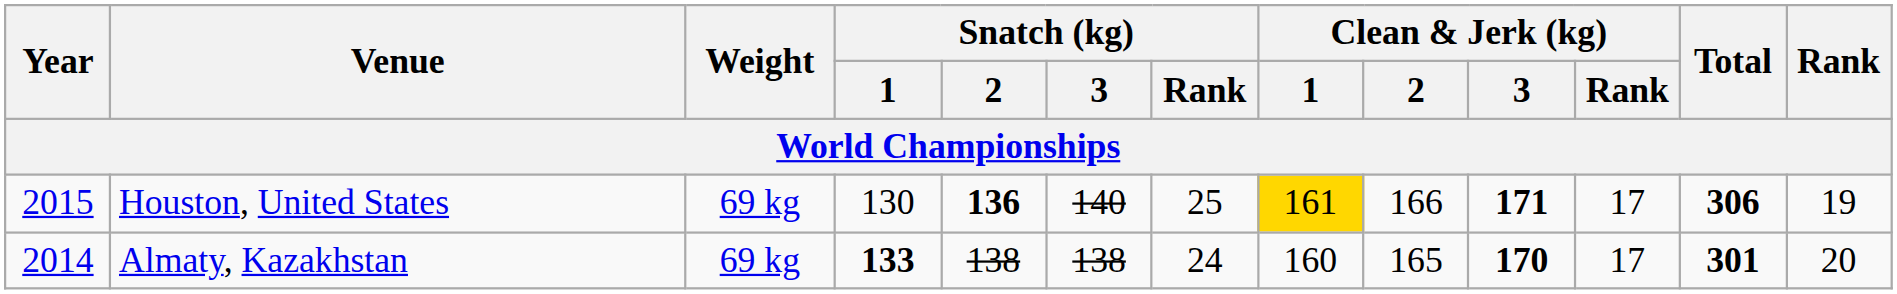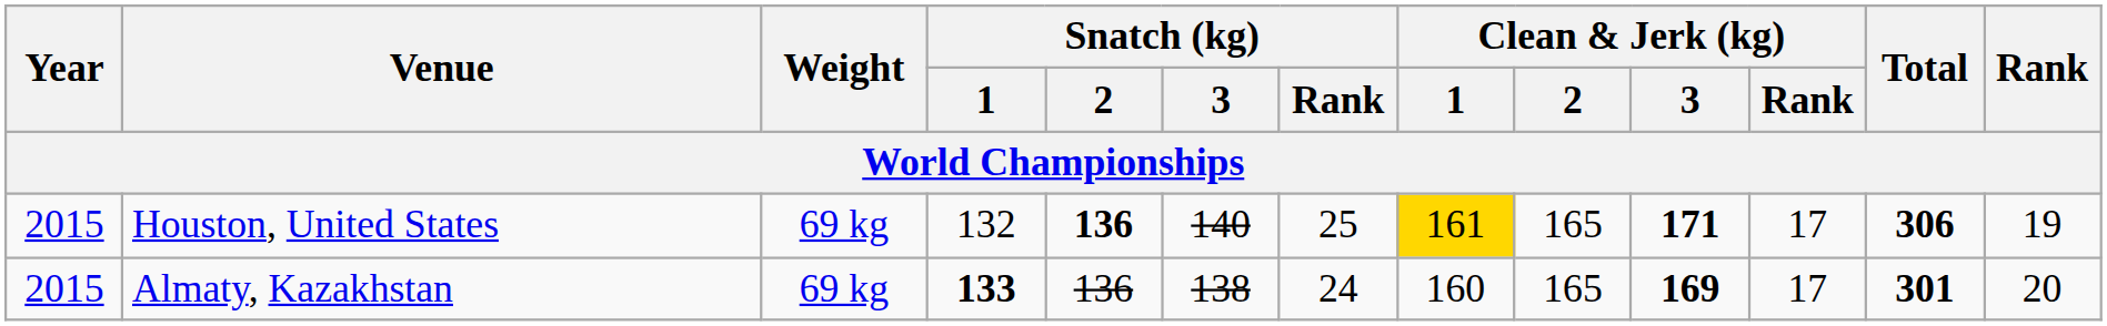Houston, United States | Snatch (kg) / 1: 130 -> 132
Houston, United States | Clean & Jerk (kg) / 2: 166 -> 165
Almaty, Kazakhstan | Year: 2014 -> 2015
Almaty, Kazakhstan | Snatch (kg) / 2: 138 -> 136
Almaty, Kazakhstan | Clean & Jerk (kg) / 3: 170 -> 169
